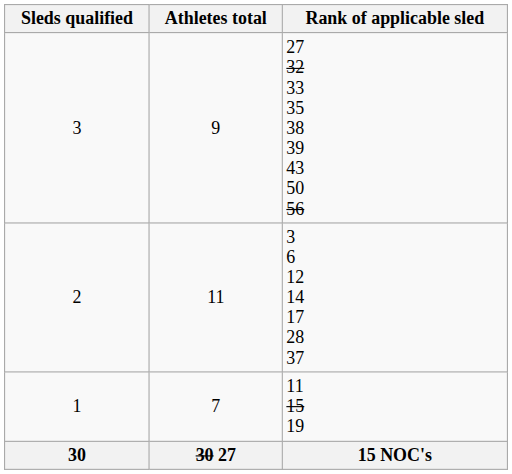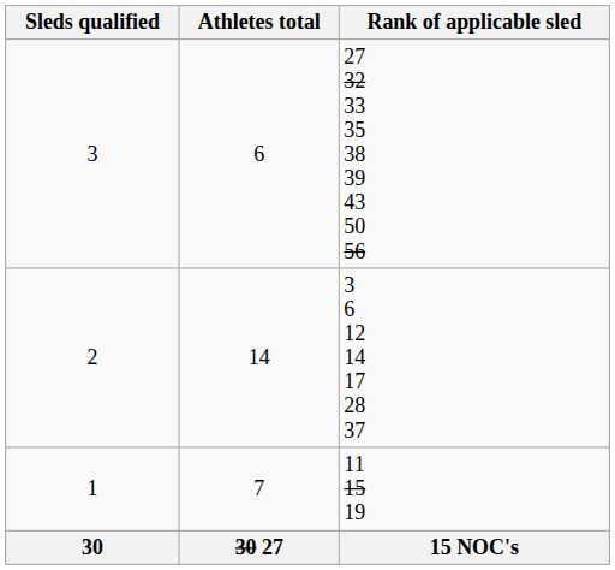3 | Athletes total: 9 -> 6
2 | Athletes total: 11 -> 14
